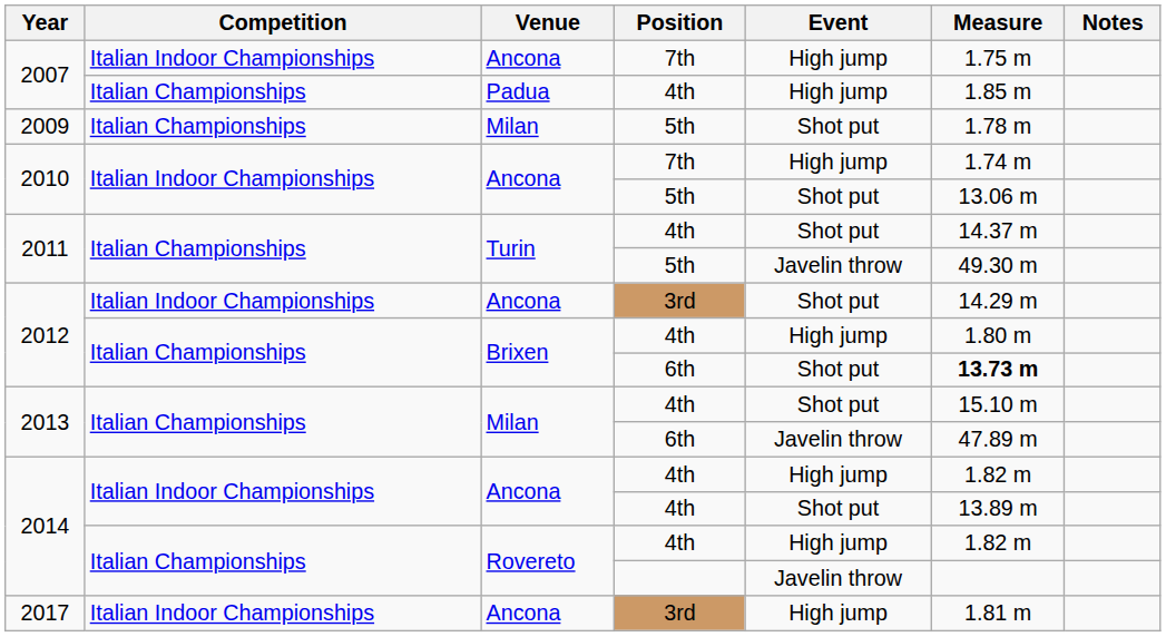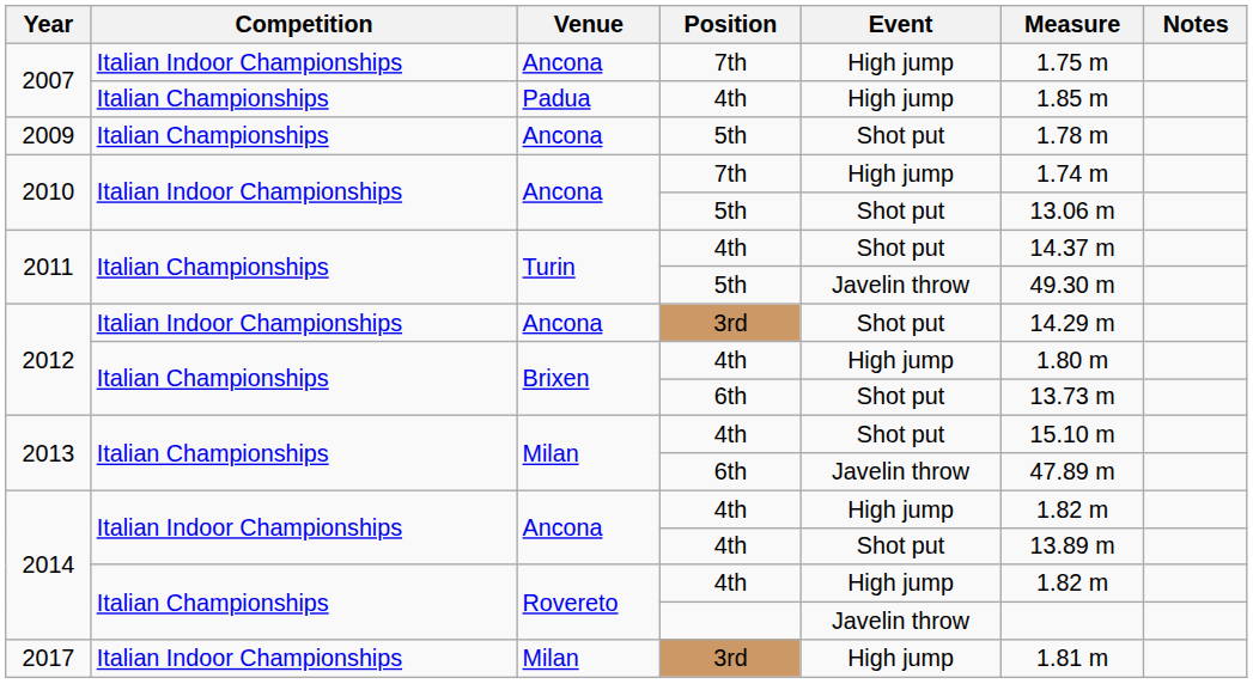2009 | Venue: Milan -> Ancona
2012 / 6th | Measure: bold -> normal
2017 | Venue: Ancona -> Milan
